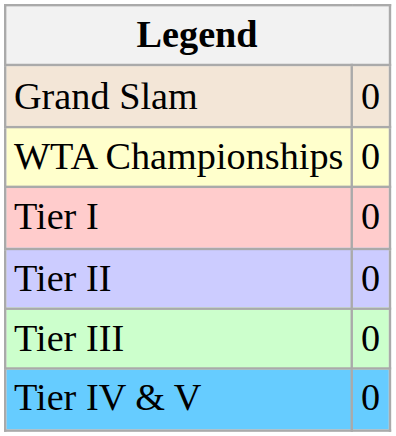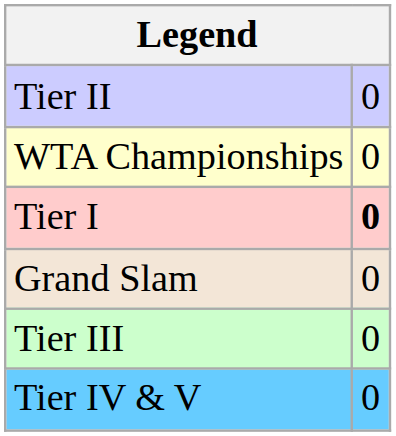rows swapped: Grand Slam <-> Tier II
Tier I | column 2: normal -> bold
